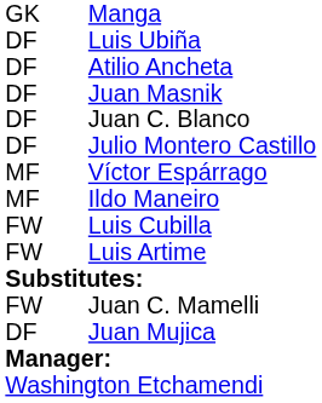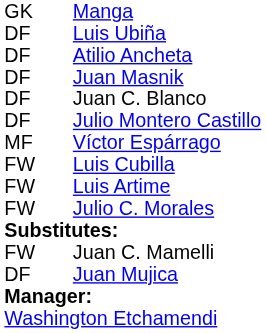- row: MF | Ildo Maneiro
+ row: FW | Julio C. Morales
